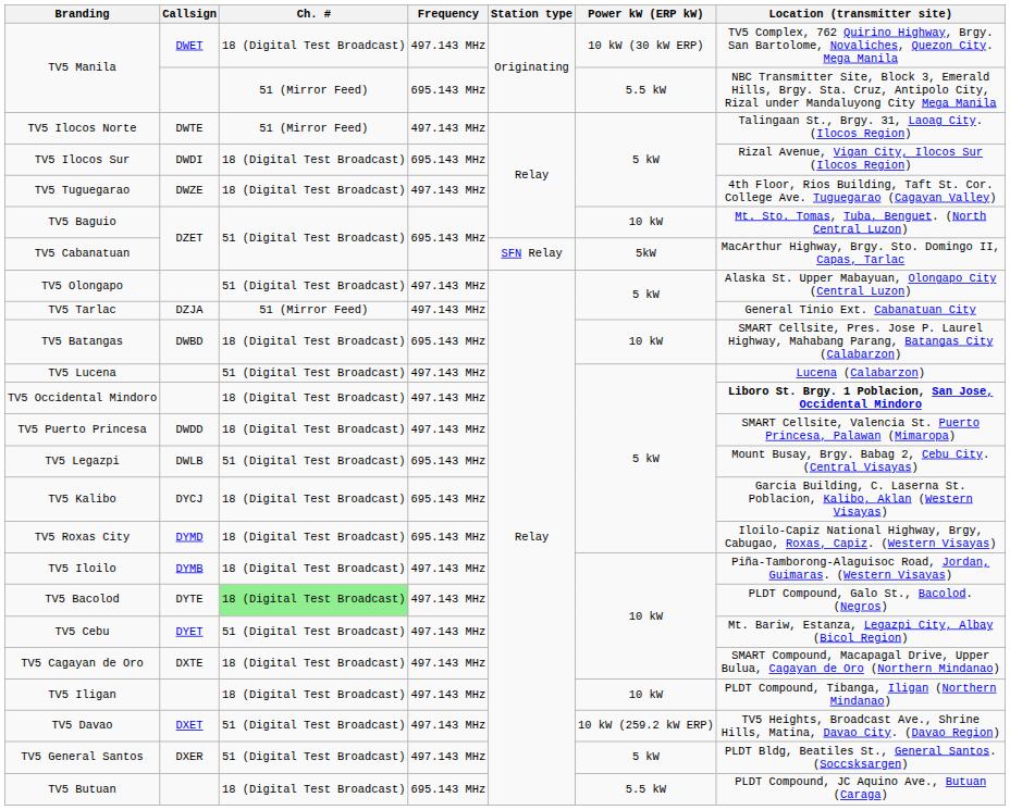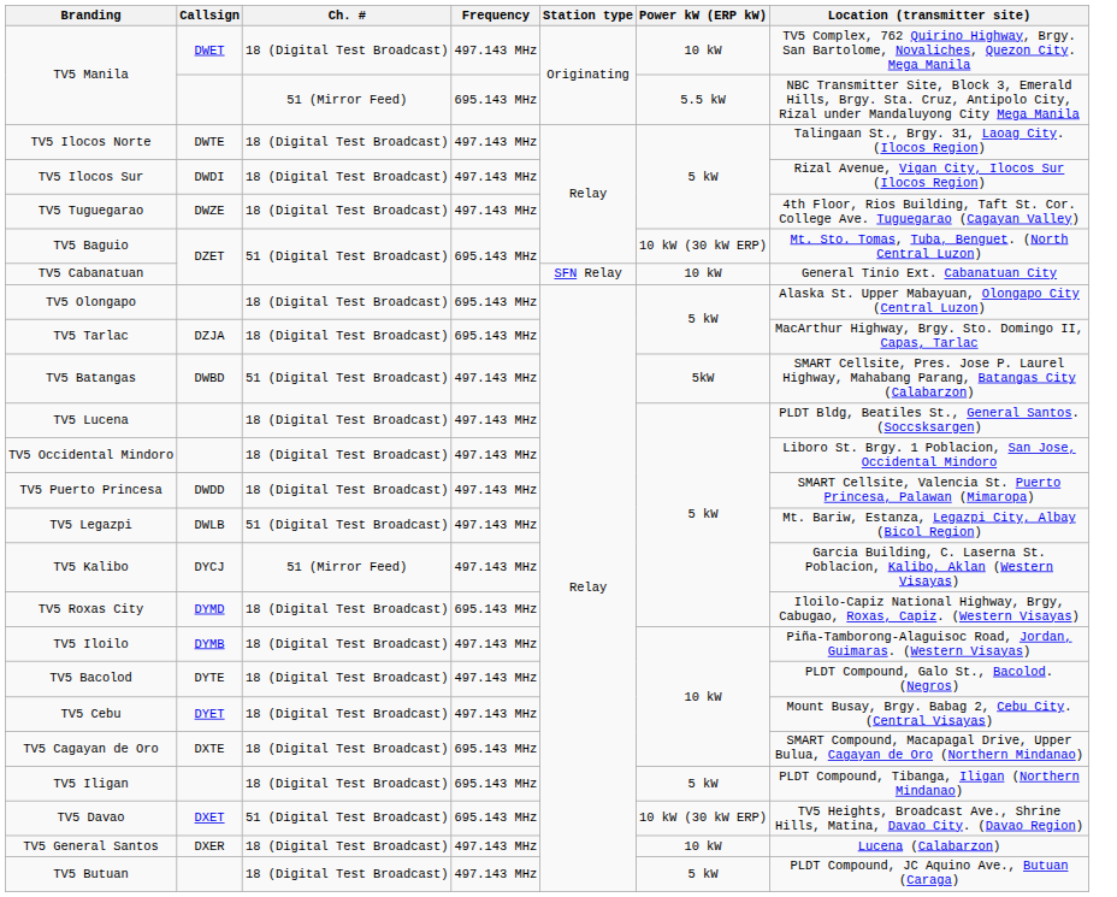TV5 Manila / DWET | Power kW (ERP kW): 10 kW (30 kW ERP) -> 10 kW
TV5 Ilocos Norte | Ch. #: 51 (Mirror Feed) -> 18 (Digital Test Broadcast)
TV5 Ilocos Sur | Frequency: 695.143 MHz -> 497.143 MHz
TV5 Baguio | Power kW (ERP kW): 10 kW -> 10 kW (30 kW ERP)
TV5 Cabanatuan | Power kW (ERP kW): 5kW -> 10 kW
TV5 Cabanatuan | Location (transmitter site): MacArthur Highway, Brgy. Sto. Domingo II, Capas, Tarlac -> General Tinio Ext. Cabanatuan City
TV5 Olongapo | Ch. #: 51 (Digital Test Broadcast) -> 18 (Digital Test Broadcast)
TV5 Olongapo | Frequency: 497.143 MHz -> 695.143 MHz
TV5 Tarlac | Ch. #: 51 (Mirror Feed) -> 18 (Digital Test Broadcast)
TV5 Tarlac | Frequency: 497.143 MHz -> 695.143 MHz
TV5 Tarlac | Location (transmitter site): General Tinio Ext. Cabanatuan City -> MacArthur Highway, Brgy. Sto. Domingo II, Capas, Tarlac
TV5 Batangas | Ch. #: 18 (Digital Test Broadcast) -> 51 (Digital Test Broadcast)
TV5 Batangas | Frequency: 695.143 MHz -> 497.143 MHz
TV5 Batangas | Power kW (ERP kW): 10 kW -> 5kW
TV5 Lucena | Ch. #: 51 (Digital Test Broadcast) -> 18 (Digital Test Broadcast)
TV5 Lucena | Location (transmitter site): Lucena (Calabarzon) -> PLDT Bldg, Beatiles St., General Santos. (Soccsksargen)
TV5 Occidental Mindoro | Location (transmitter site): bold -> normal
TV5 Legazpi | Frequency: 695.143 MHz -> 497.143 MHz
TV5 Legazpi | Location (transmitter site): Mount Busay, Brgy. Babag 2, Cebu City. (Central Visayas) -> Mt. Bariw, Estanza, Legazpi City, Albay (Bicol Region)
TV5 Kalibo | Ch. #: 18 (Digital Test Broadcast) -> 51 (Mirror Feed)
TV5 Kalibo | Frequency: 695.143 MHz -> 497.143 MHz
TV5 Bacolod | Ch. #: lightgreen background -> no background
TV5 Cebu | Ch. #: 51 (Digital Test Broadcast) -> 18 (Digital Test Broadcast)
TV5 Cebu | Location (transmitter site): Mt. Bariw, Estanza, Legazpi City, Albay (Bicol Region) -> Mount Busay, Brgy. Babag 2, Cebu City. (Central Visayas)
TV5 Cagayan de Oro | Frequency: 497.143 MHz -> 695.143 MHz
TV5 Iligan | Frequency: 497.143 MHz -> 695.143 MHz
TV5 Iligan | Power kW (ERP kW): 10 kW -> 5 kW
TV5 Davao | Frequency: 497.143 MHz -> 695.143 MHz
TV5 Davao | Power kW (ERP kW): 10 kW (259.2 kW ERP) -> 10 kW (30 kW ERP)
TV5 General Santos | Ch. #: 51 (Digital Test Broadcast) -> 18 (Digital Test Broadcast)
TV5 General Santos | Power kW (ERP kW): 5 kW -> 10 kW
TV5 General Santos | Location (transmitter site): PLDT Bldg, Beatiles St., General Santos. (Soccsksargen) -> Lucena (Calabarzon)
TV5 Butuan | Frequency: 695.143 MHz -> 497.143 MHz
TV5 Butuan | Power kW (ERP kW): 5.5 kW -> 5 kW
